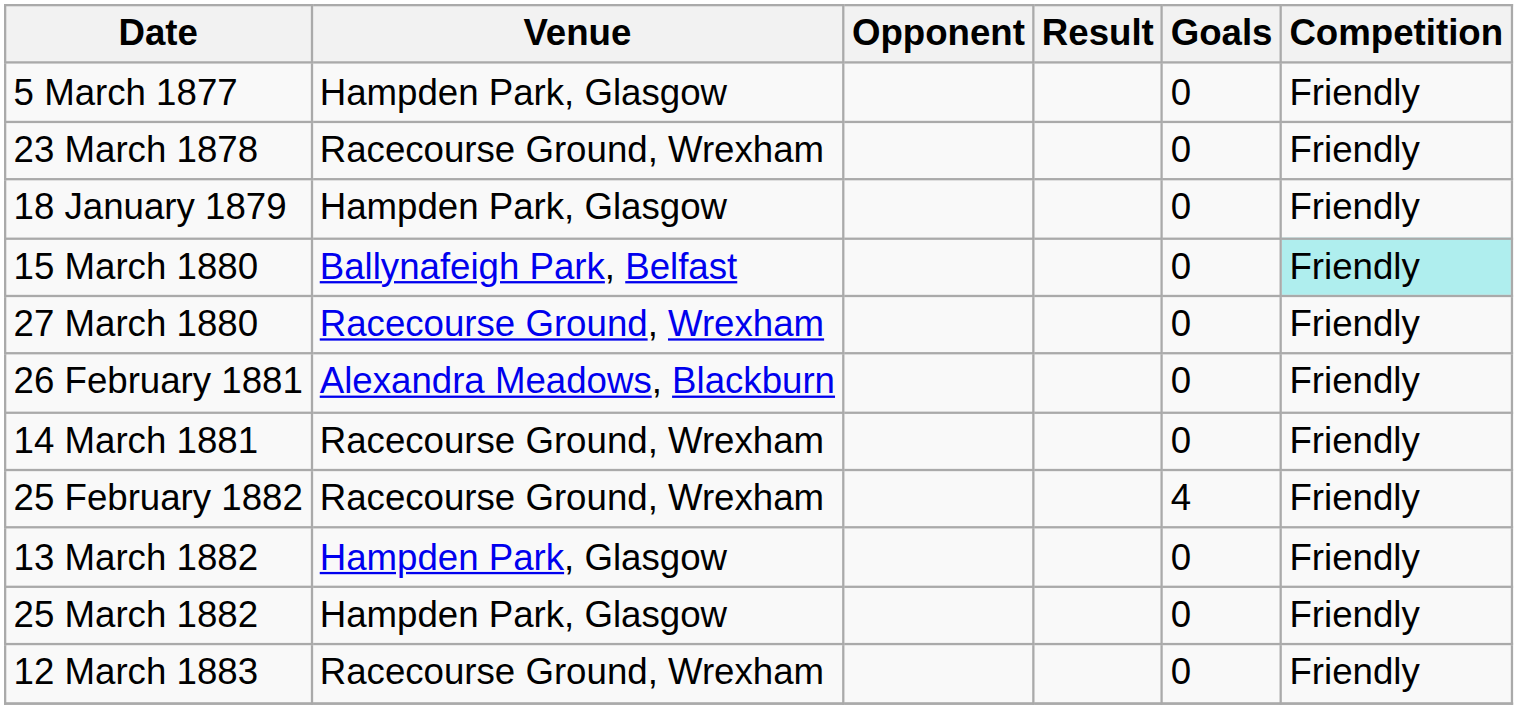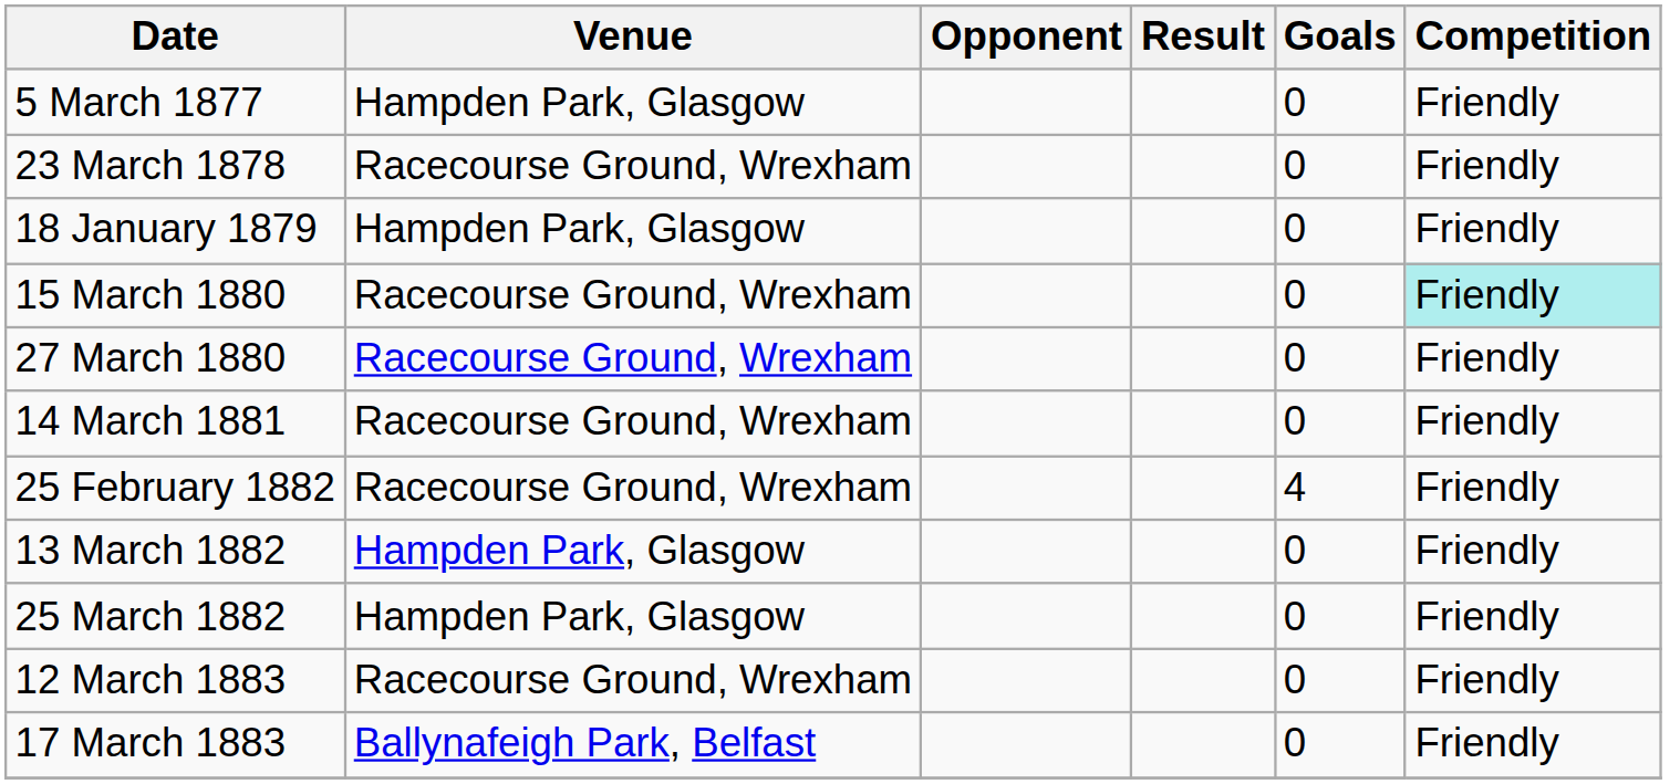15 March 1880 | Venue: Ballynafeigh Park, Belfast -> Racecourse Ground, Wrexham
- row: 26 February 1881 | Alexandra Meadows, Blackburn | 0 | Friendly
+ row: 17 March 1883 | Ballynafeigh Park, Belfast | 0 | Friendly
